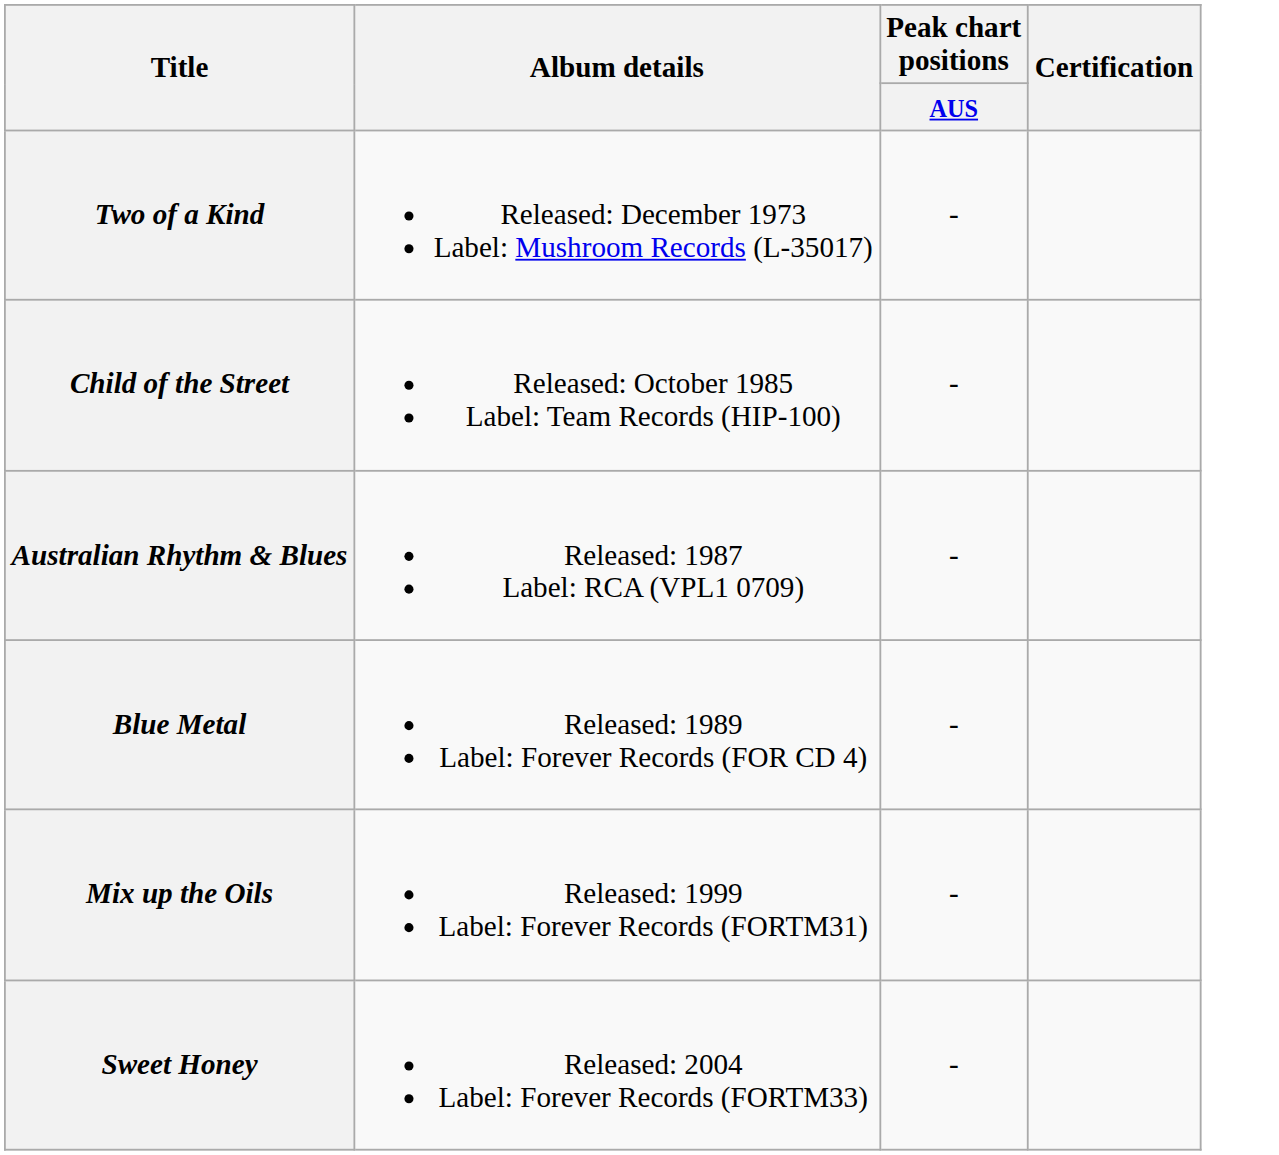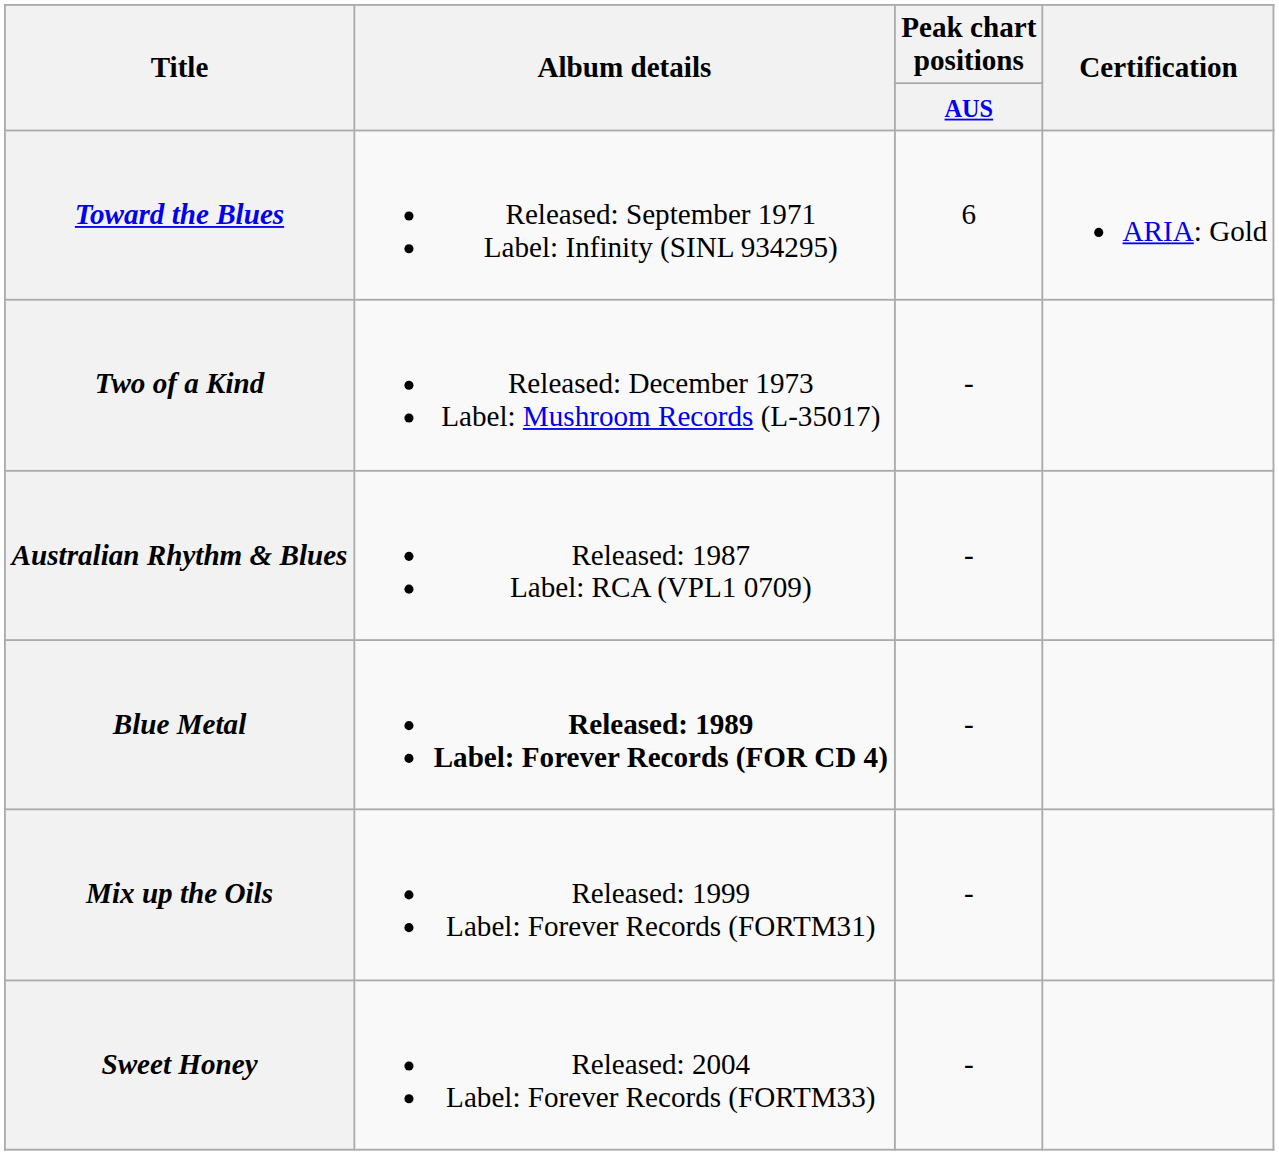+ row: Toward the Blues | Released: September 1971 Label: Infinity (SINL 934295) | 6 | ARIA: Gold
- row: Child of the Street | Released: October 1985 Label: Team Records (HIP-100) | -
Blue Metal | Album details: normal -> bold
